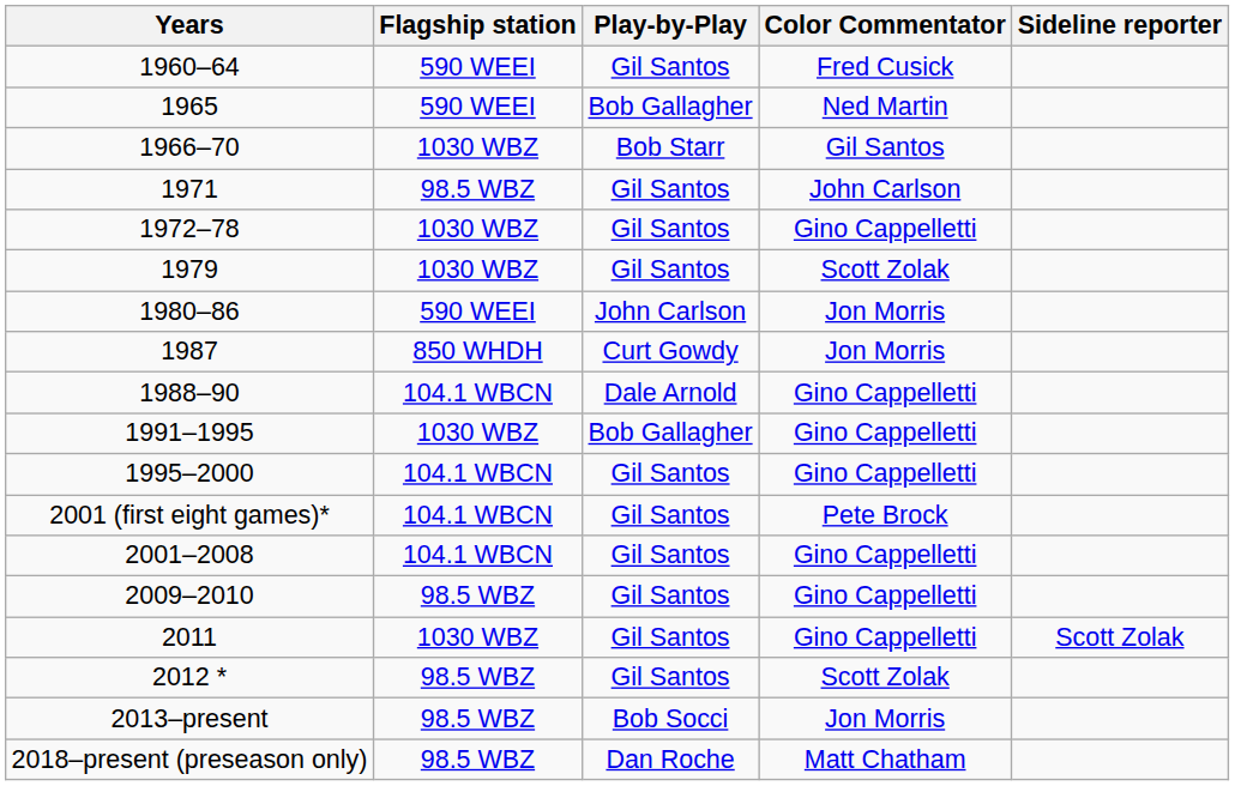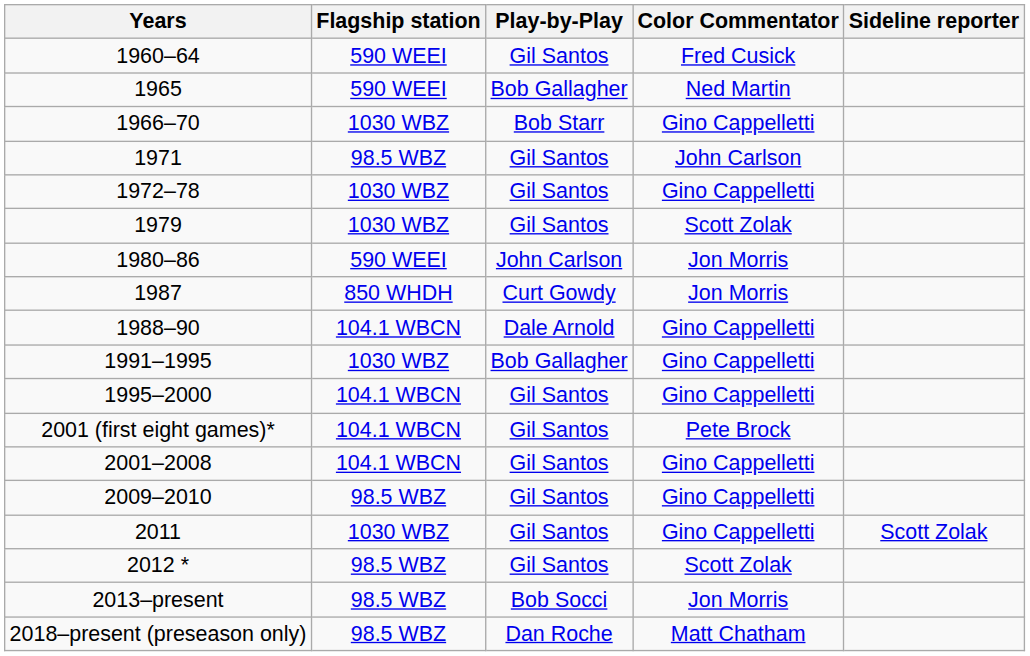1966–70 | Color Commentator: Gil Santos -> Gino Cappelletti
